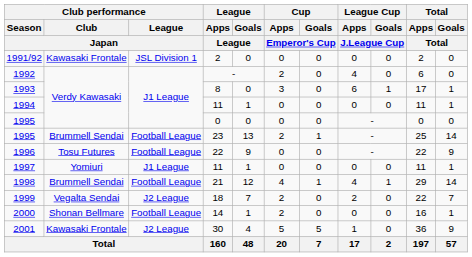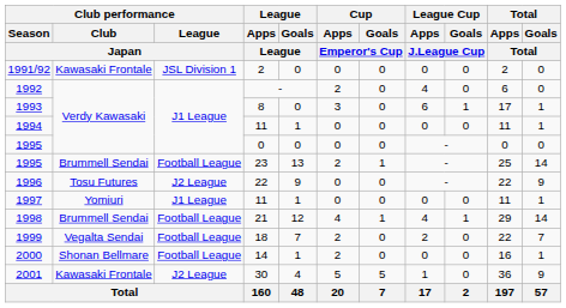1996 | Club performance / League / Japan: Football League -> J2 League
1999 | Club performance / League / Japan: J2 League -> Football League
